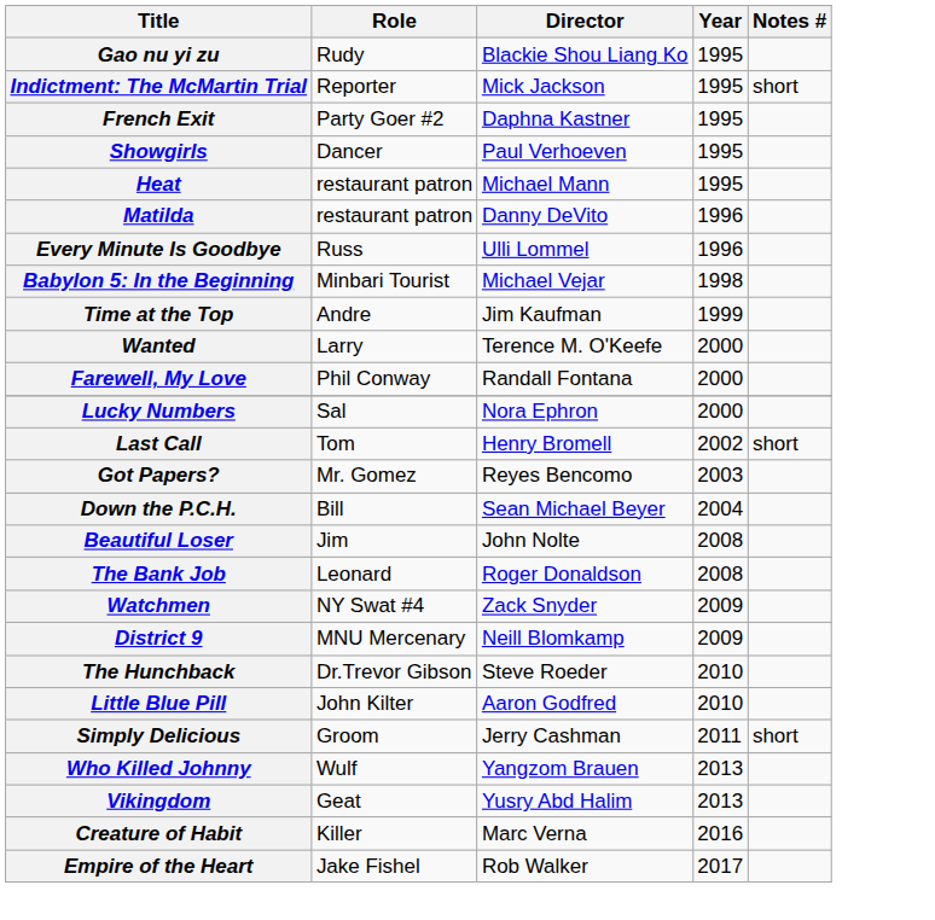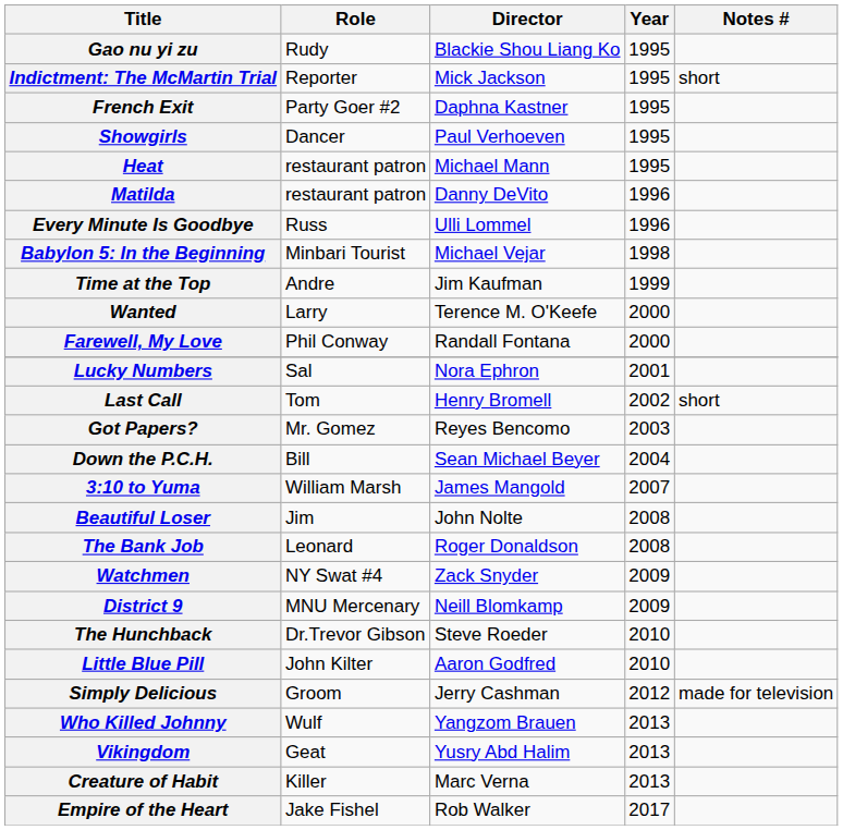Lucky Numbers | Year: 2000 -> 2001
+ row: 3:10 to Yuma | William Marsh | James Mangold | 2007
Simply Delicious | Year: 2011 -> 2012
Simply Delicious | Notes #: short -> made for television
Creature of Habit | Year: 2016 -> 2013
